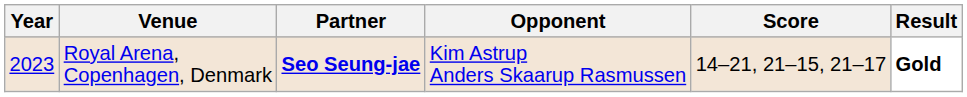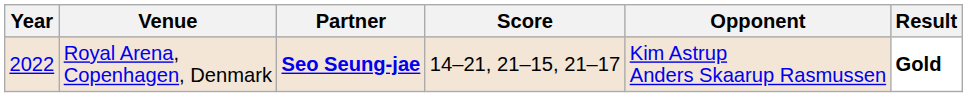columns swapped: Opponent <-> Score
Royal Arena, Copenhagen, Denmark | Year: 2023 -> 2022
